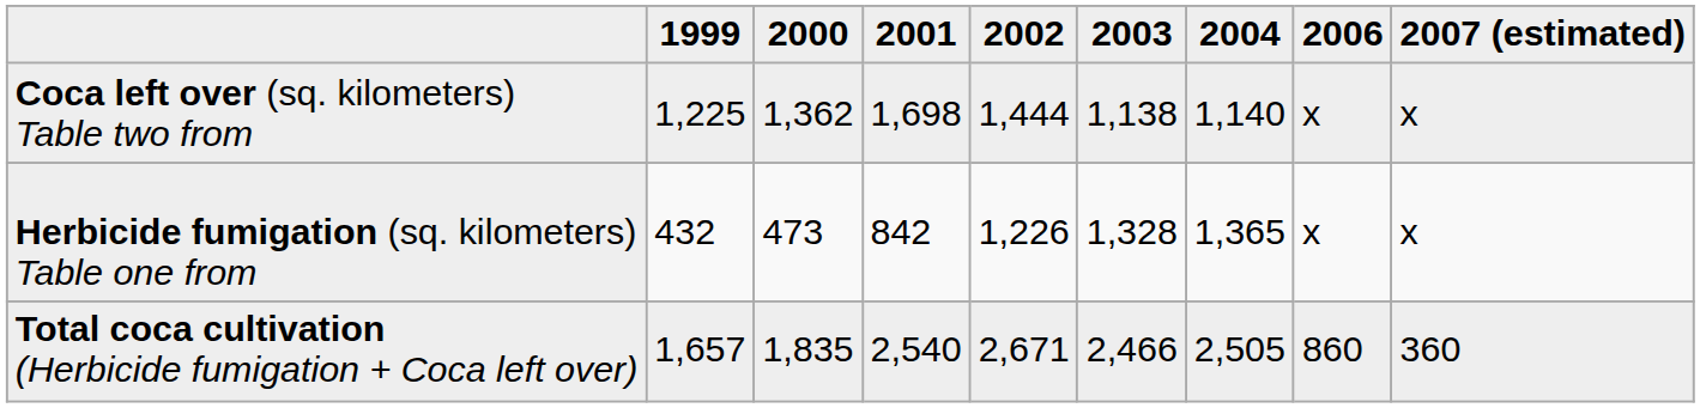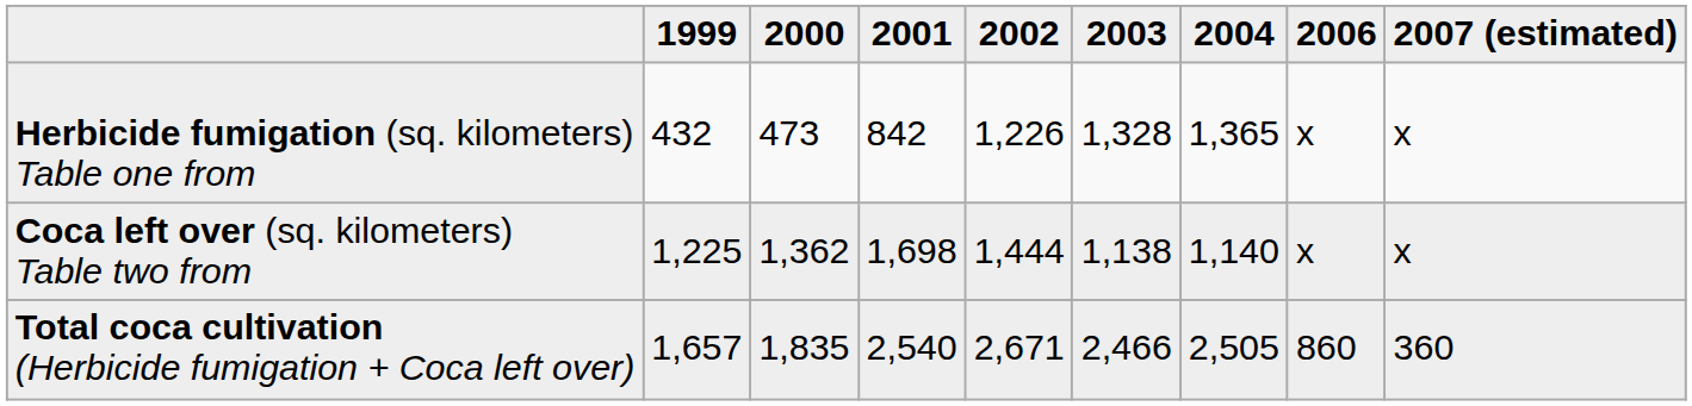rows swapped: Herbicide fumigation (sq. kilometers) Table one from <-> Coca left over (sq. kilometers) Table two from
